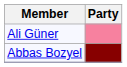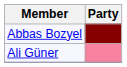rows swapped: Ali Güner <-> Abbas Bozyel
